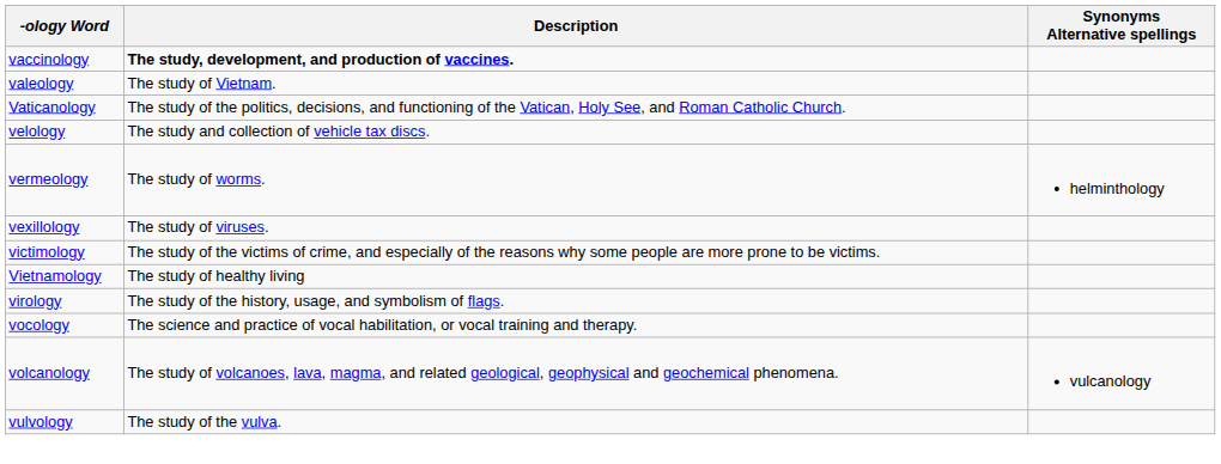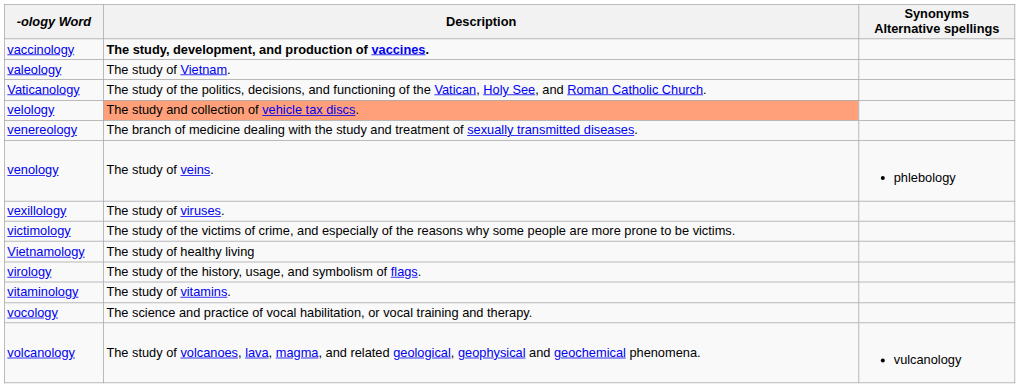velology | Description: no background -> lightsalmon background
+ row: venereology | The branch of medicine dealing with the study and treatment of sexually transmitted diseases.
+ row: venology | The study of veins. | phlebology
- row: vermeology | The study of worms. | helminthology
+ row: vitaminology | The study of vitamins.
- row: vulvology | The study of the vulva.
